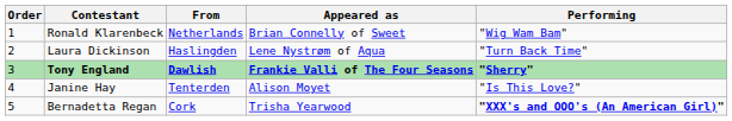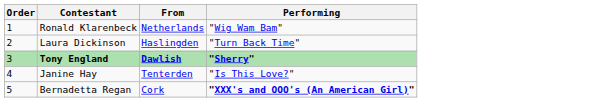- column: Appeared as | Brian Connelly of Sweet | Lene Nystrøm of Aqua | Frankie Valli of The Four Seasons | Alison Moyet | Trisha Yearwood
